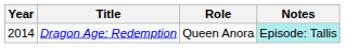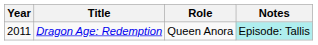Dragon Age: Redemption | Year: 2014 -> 2011
